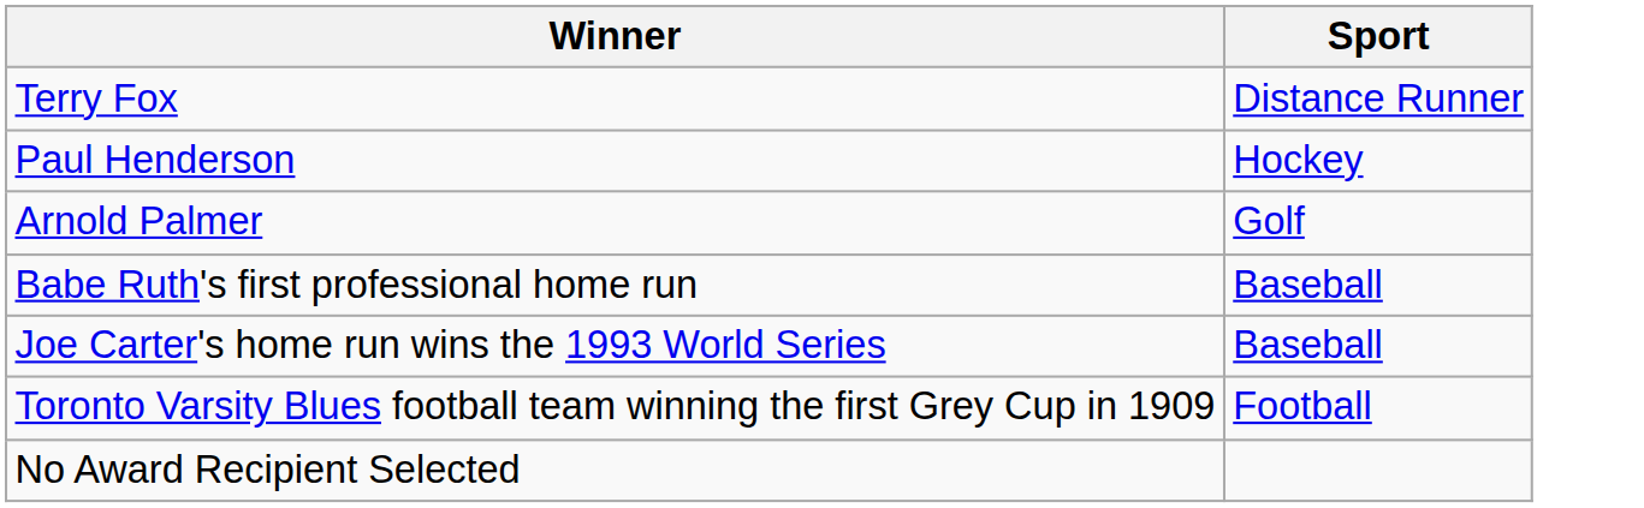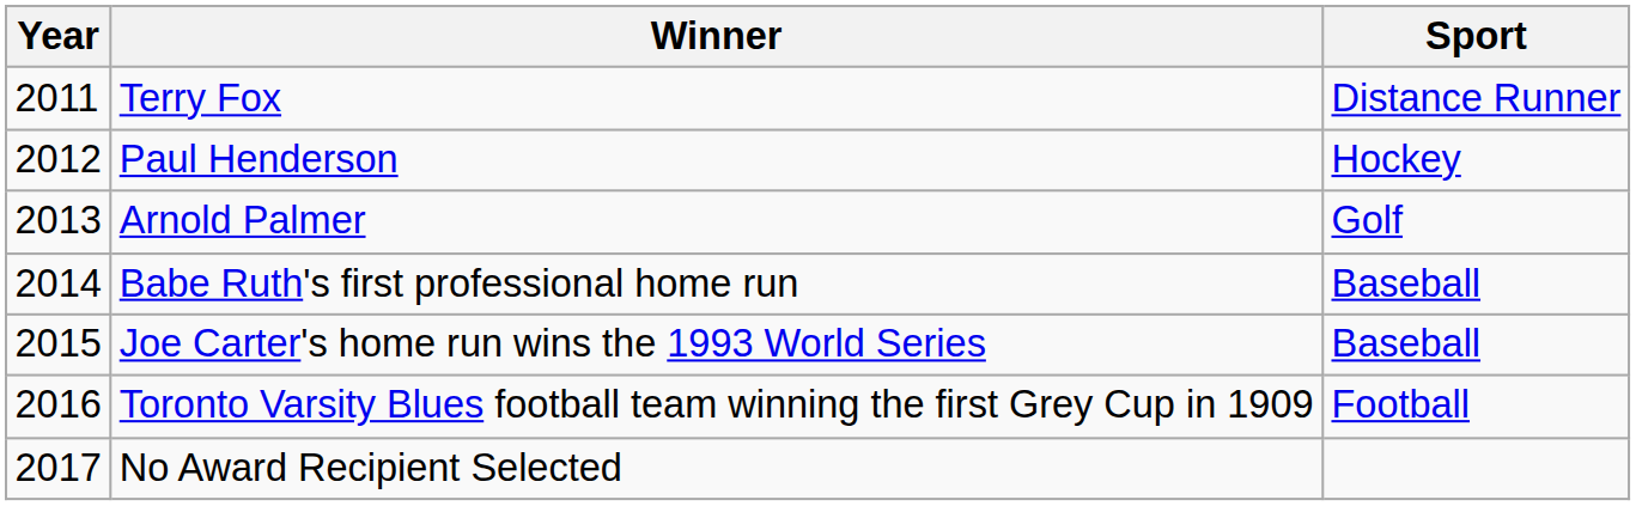+ column: Year | 2011 | 2012 | 2013 | 2014 | 2015 | 2016 | 2017
